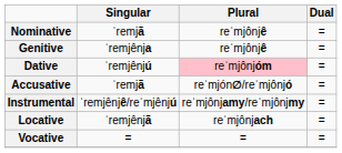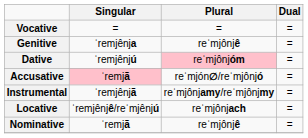rows swapped: Nominative <-> Vocative
Accusative | Singular: no background -> pink background
Instrumental | Singular: ˈremjênjê/reˈmjênjú -> ˈremjênjã
Locative | Singular: ˈremjênjã -> ˈremjênjê/reˈmjênjú
